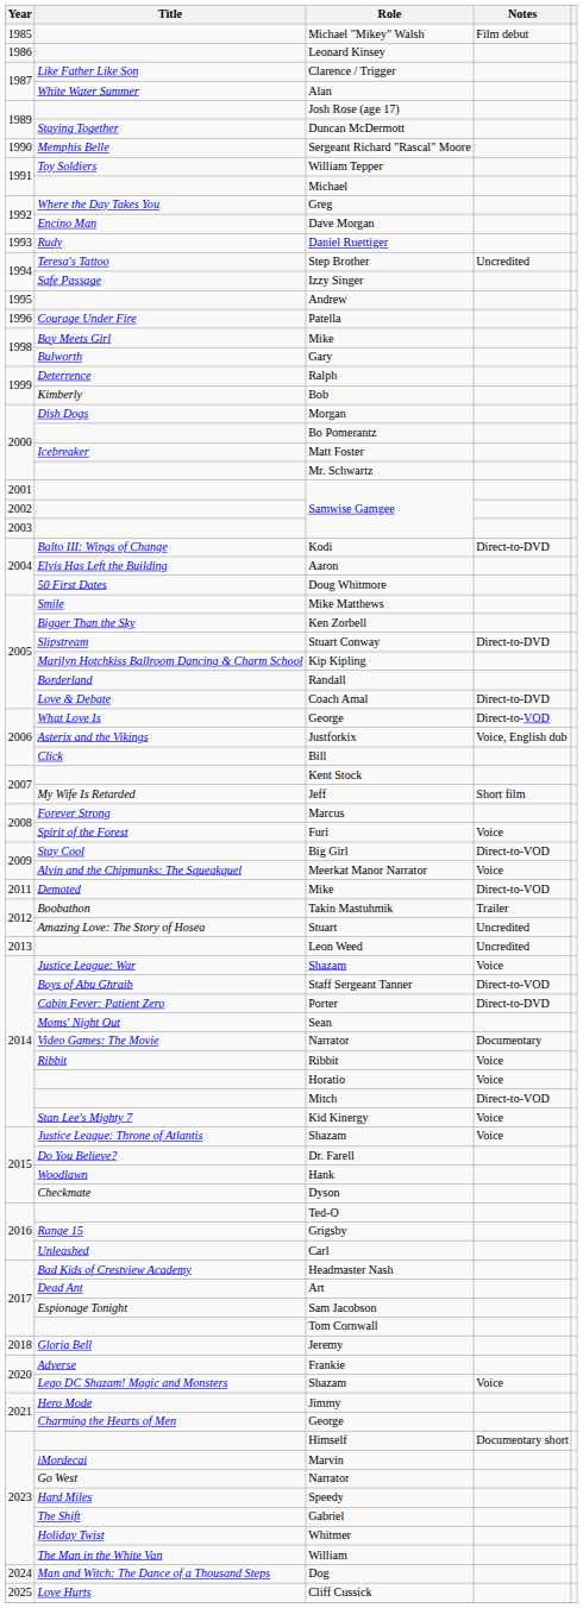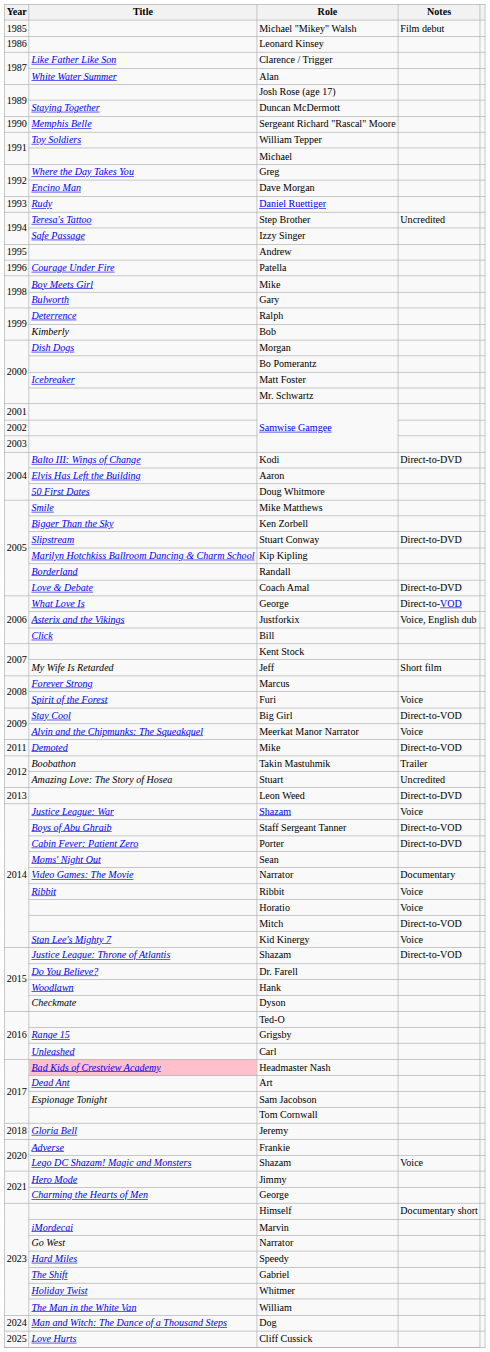Leon Weed | Notes: Uncredited -> Direct-to-DVD
2015 / Shazam | Notes: Voice -> Direct-to-VOD
Headmaster Nash | Title: no background -> pink background
